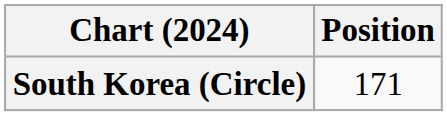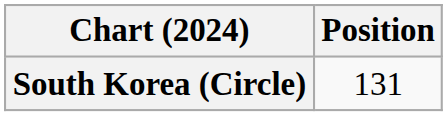South Korea (Circle) | Position: 171 -> 131
